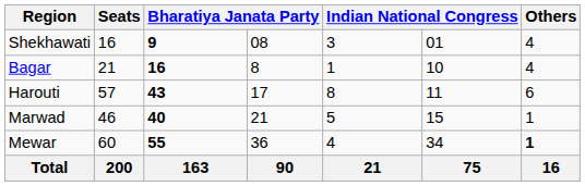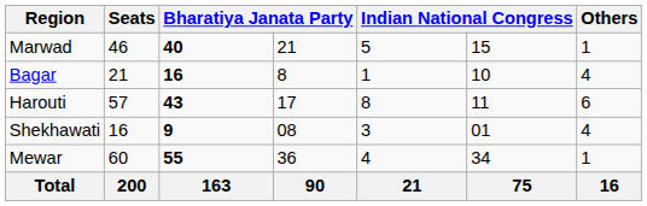rows swapped: Marwad <-> Shekhawati
Mewar | Others: bold -> normal
